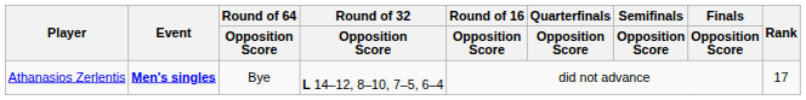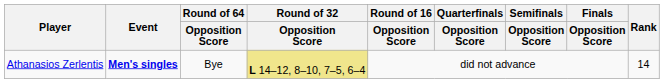Athanasios Zerlentis | Round of 32 / Opposition Score: no background -> khaki background
Athanasios Zerlentis | Rank: 17 -> 14
